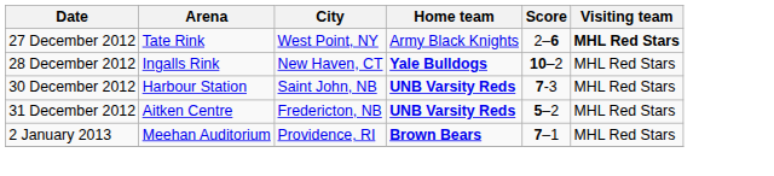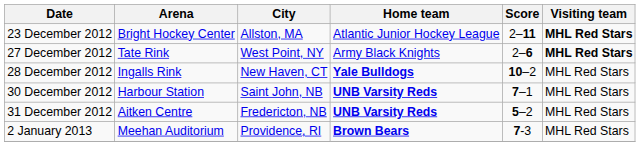+ row: 23 December 2012 | Bright Hockey Center | Allston, MA | Atlantic Junior Hockey League | 2–11 | MHL Red Stars
30 December 2012 | Score: 7-3 -> 7–1
2 January 2013 | Score: 7–1 -> 7-3
